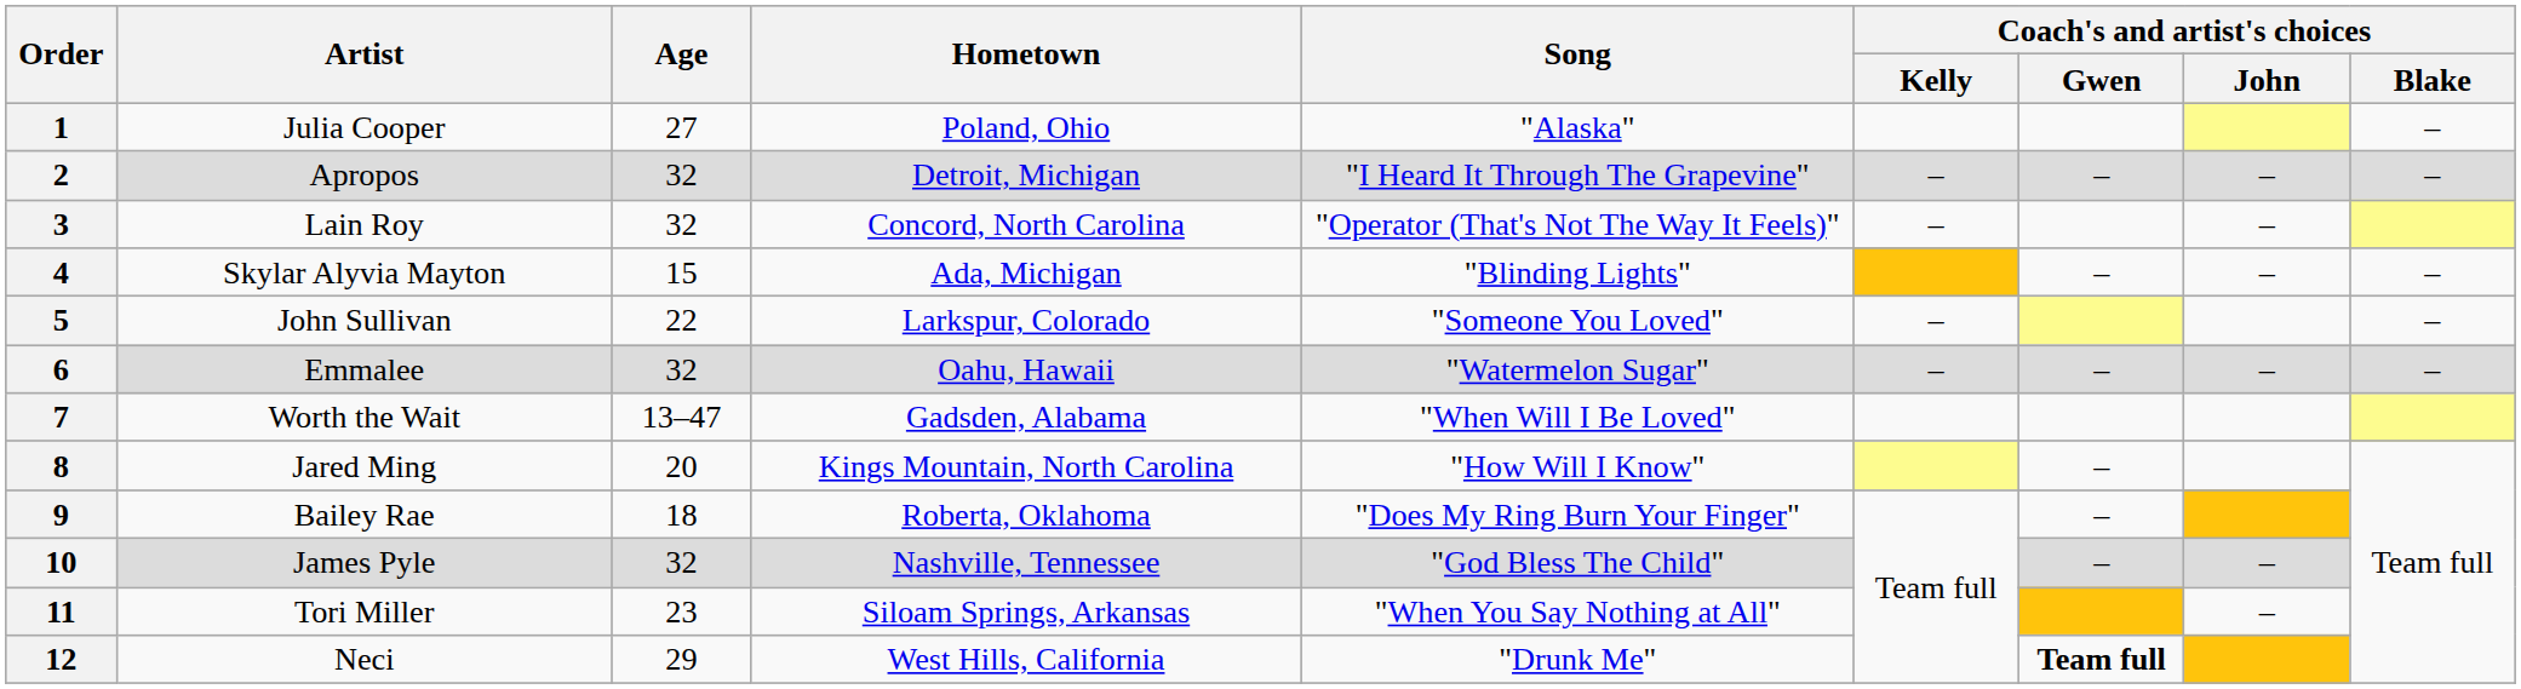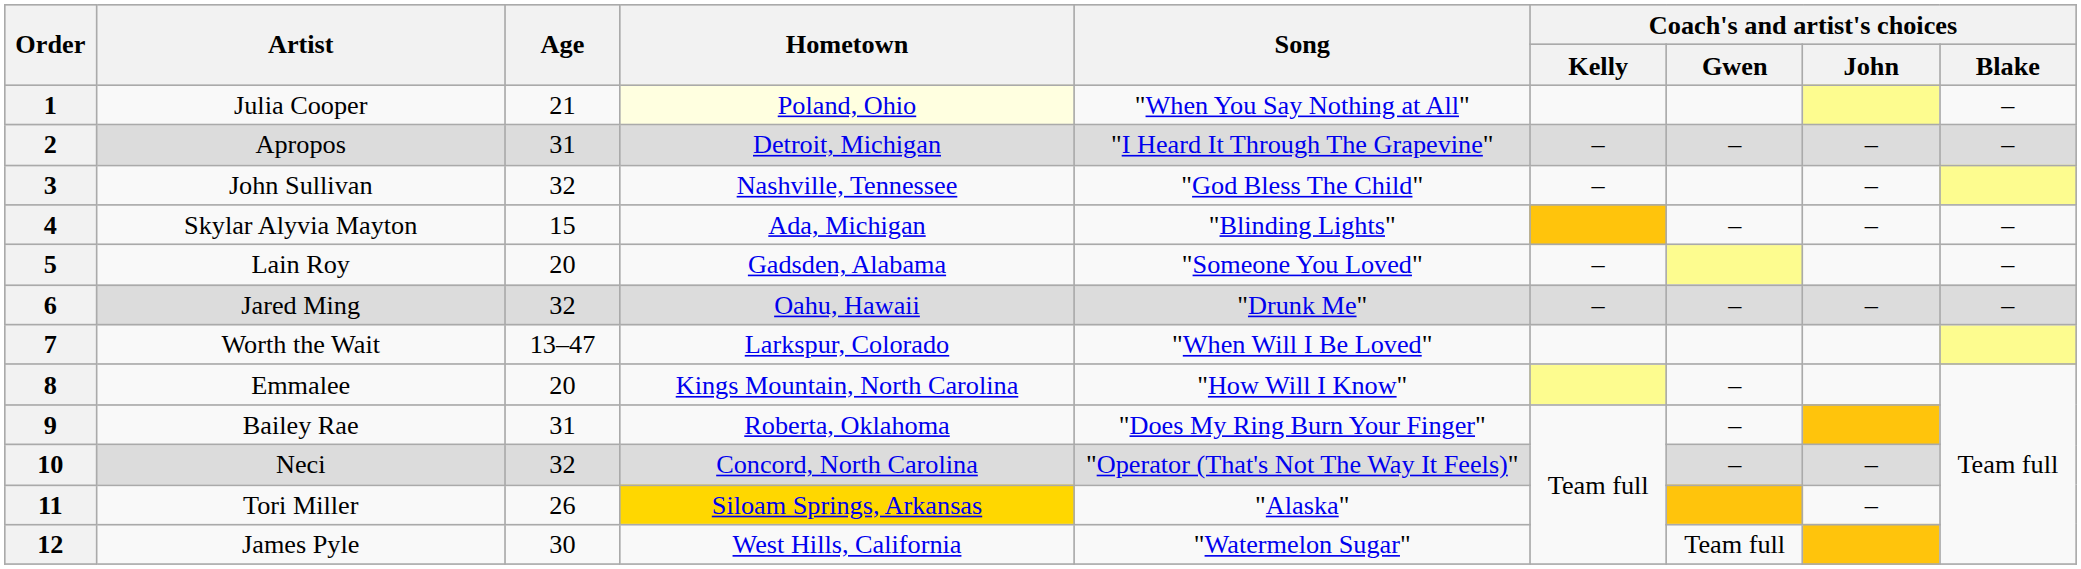1 | Age: 27 -> 21
1 | Hometown: no background -> lightyellow background
1 | Song: "Alaska" -> "When You Say Nothing at All"
2 | Age: 32 -> 31
3 | Artist: Lain Roy -> John Sullivan
3 | Hometown: Concord, North Carolina -> Nashville, Tennessee
3 | Song: "Operator (That's Not The Way It Feels)" -> "God Bless The Child"
5 | Artist: John Sullivan -> Lain Roy
5 | Age: 22 -> 20
5 | Hometown: Larkspur, Colorado -> Gadsden, Alabama
6 | Artist: Emmalee -> Jared Ming
6 | Song: "Watermelon Sugar" -> "Drunk Me"
7 | Hometown: Gadsden, Alabama -> Larkspur, Colorado
8 | Artist: Jared Ming -> Emmalee
9 | Age: 18 -> 31
10 | Artist: James Pyle -> Neci
10 | Hometown: Nashville, Tennessee -> Concord, North Carolina
10 | Song: "God Bless The Child" -> "Operator (That's Not The Way It Feels)"
11 | Age: 23 -> 26
11 | Hometown: no background -> gold background
11 | Song: "When You Say Nothing at All" -> "Alaska"
12 | Artist: Neci -> James Pyle
12 | Age: 29 -> 30
12 | Song: "Drunk Me" -> "Watermelon Sugar"
12 | Coach's and artist's choices / Gwen: bold -> normal
